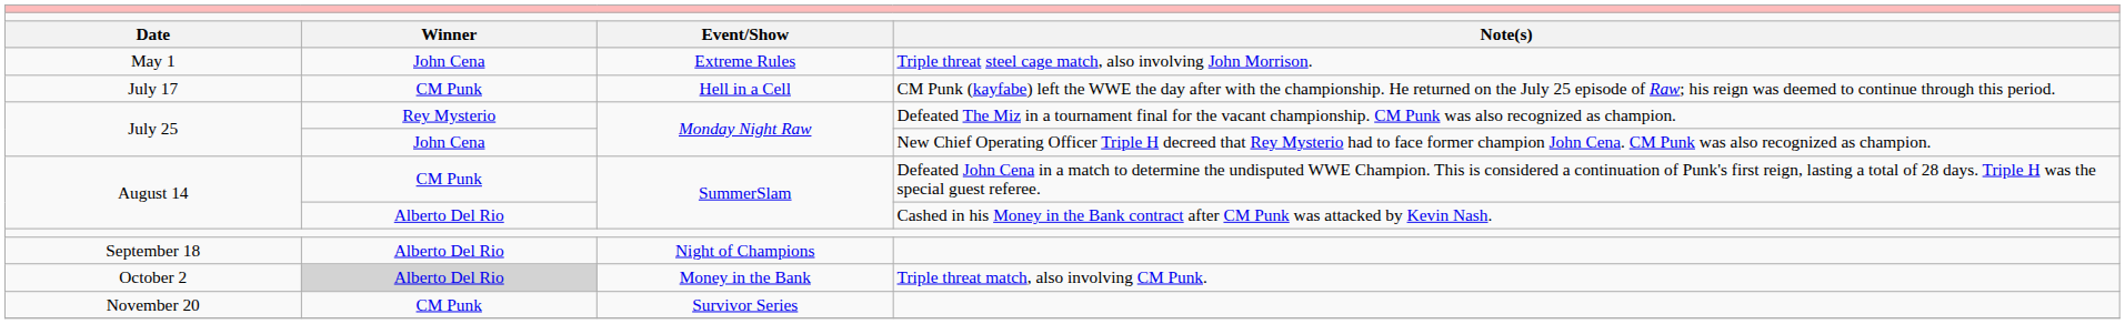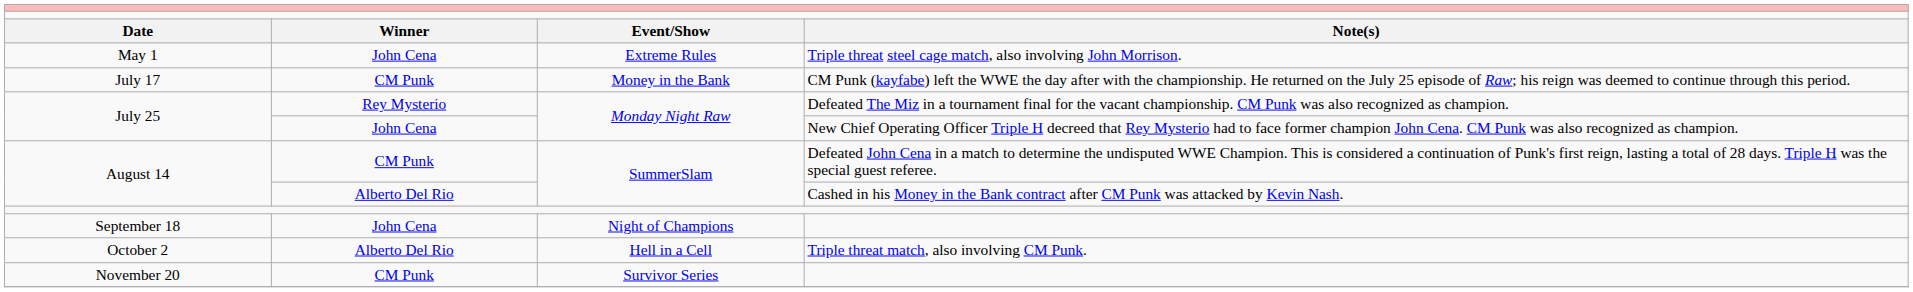July 17 | column 3: Hell in a Cell -> Money in the Bank
September 18 | column 2: Alberto Del Rio -> John Cena
October 2 | column 2: lightgrey background -> no background
October 2 | column 3: Money in the Bank -> Hell in a Cell
